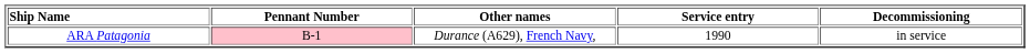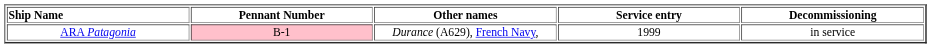ARA Patagonia | Service entry: 1990 -> 1999
